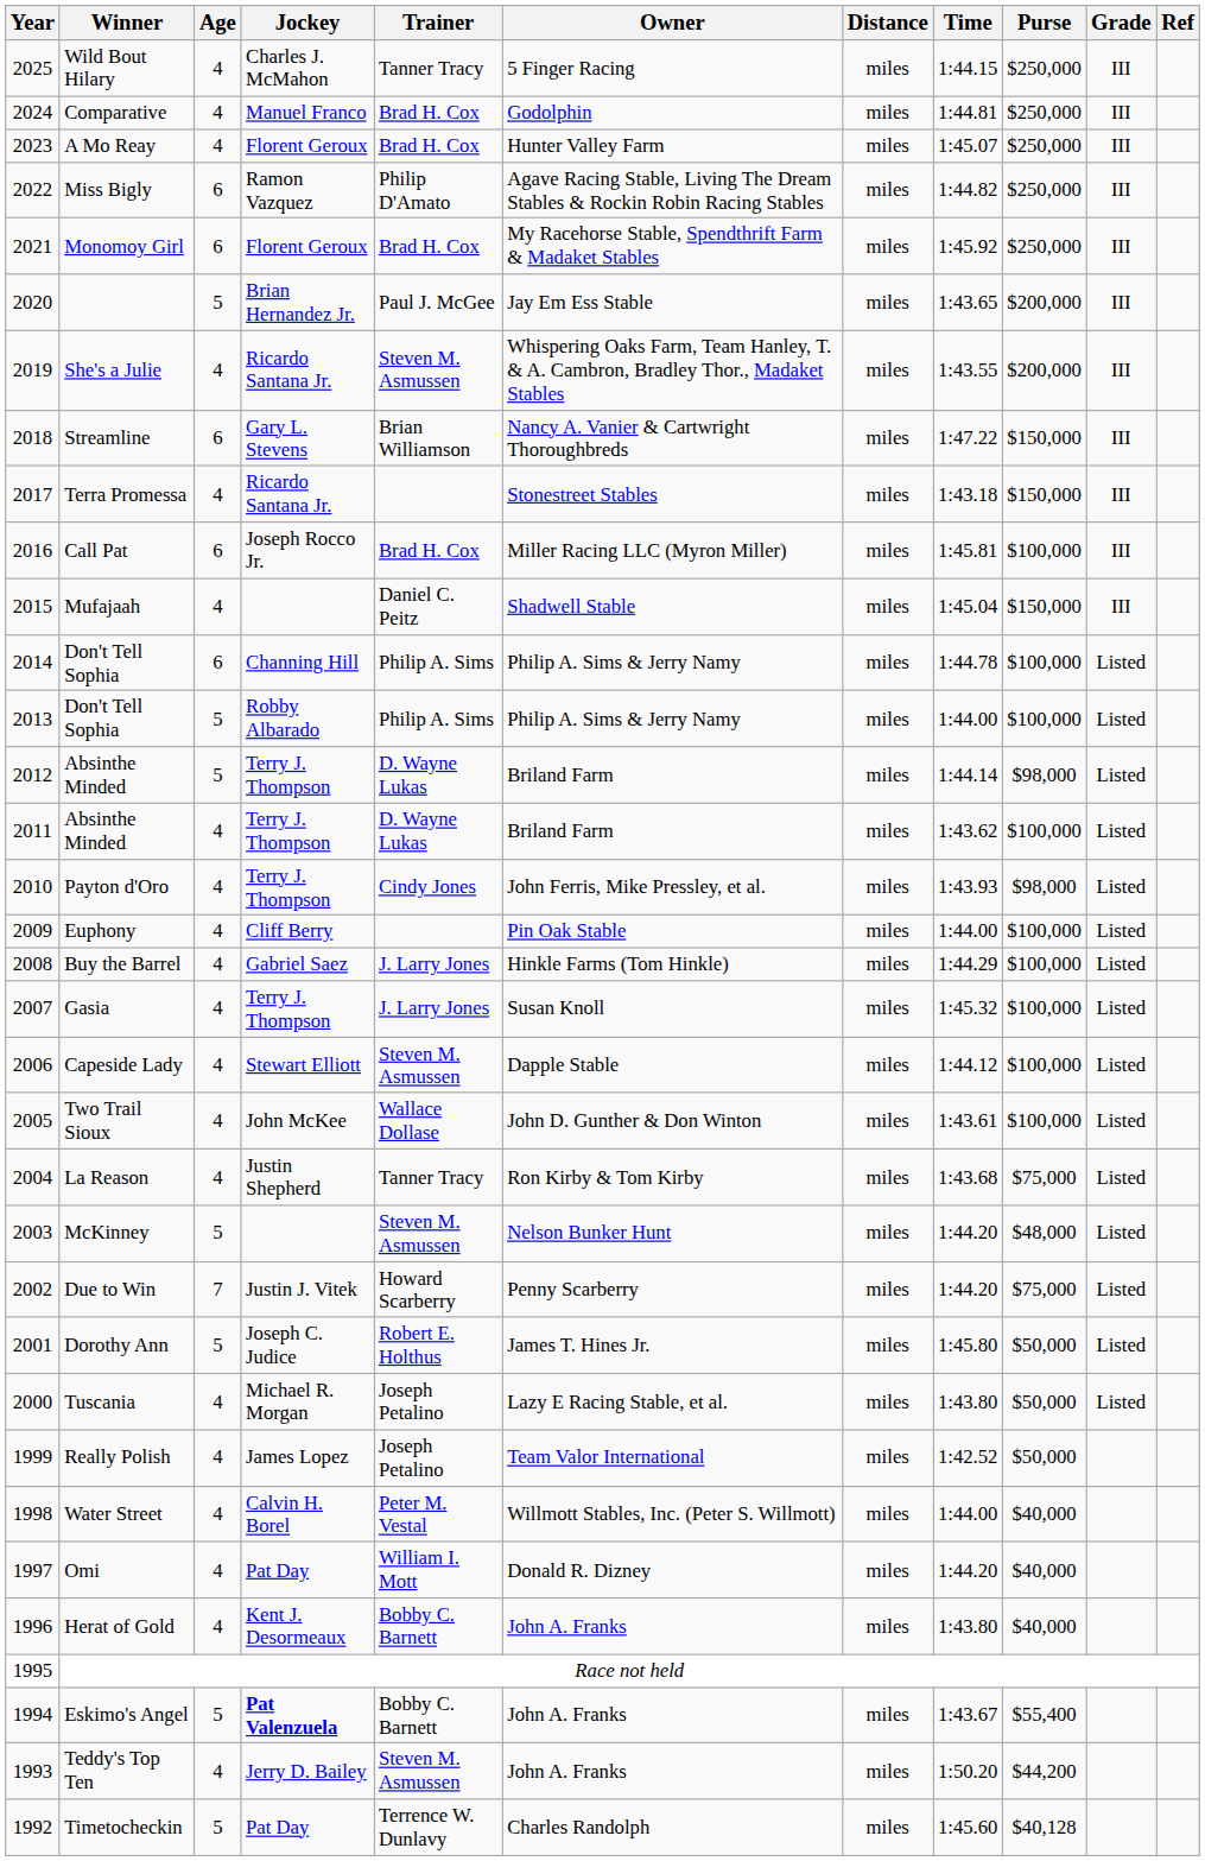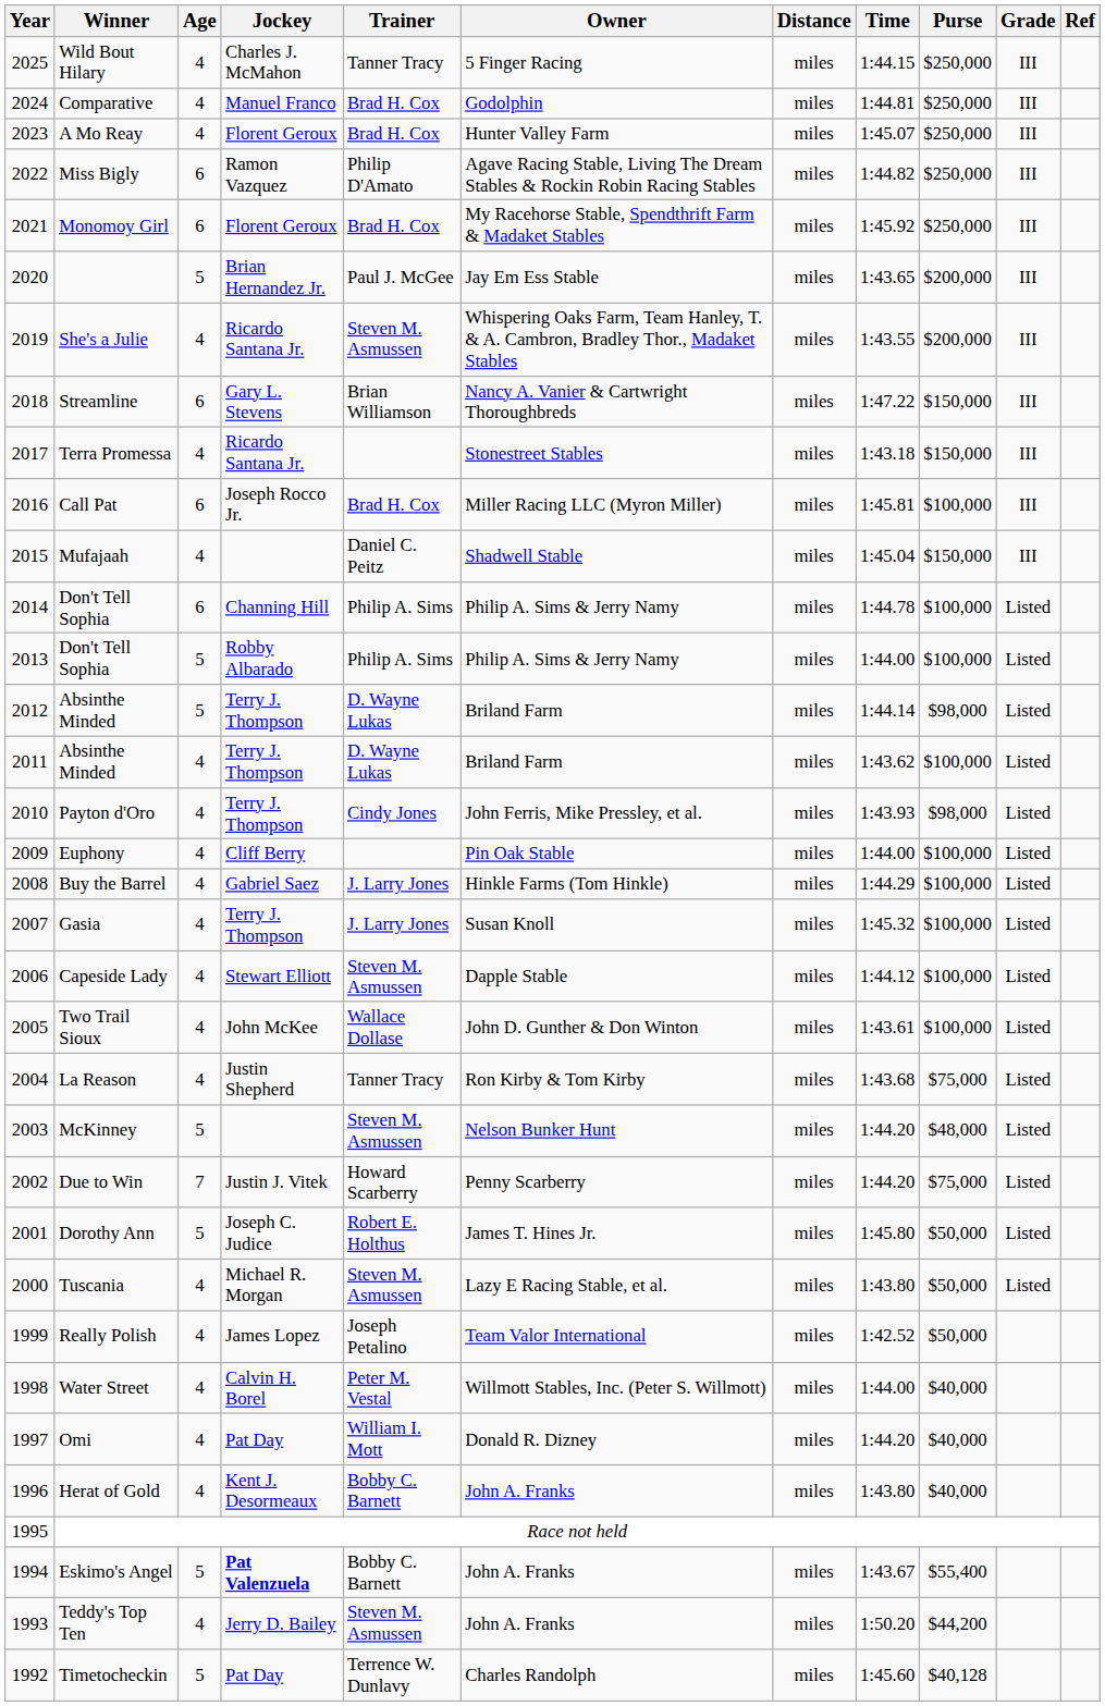Tuscania | Trainer: Joseph Petalino -> Steven M. Asmussen
